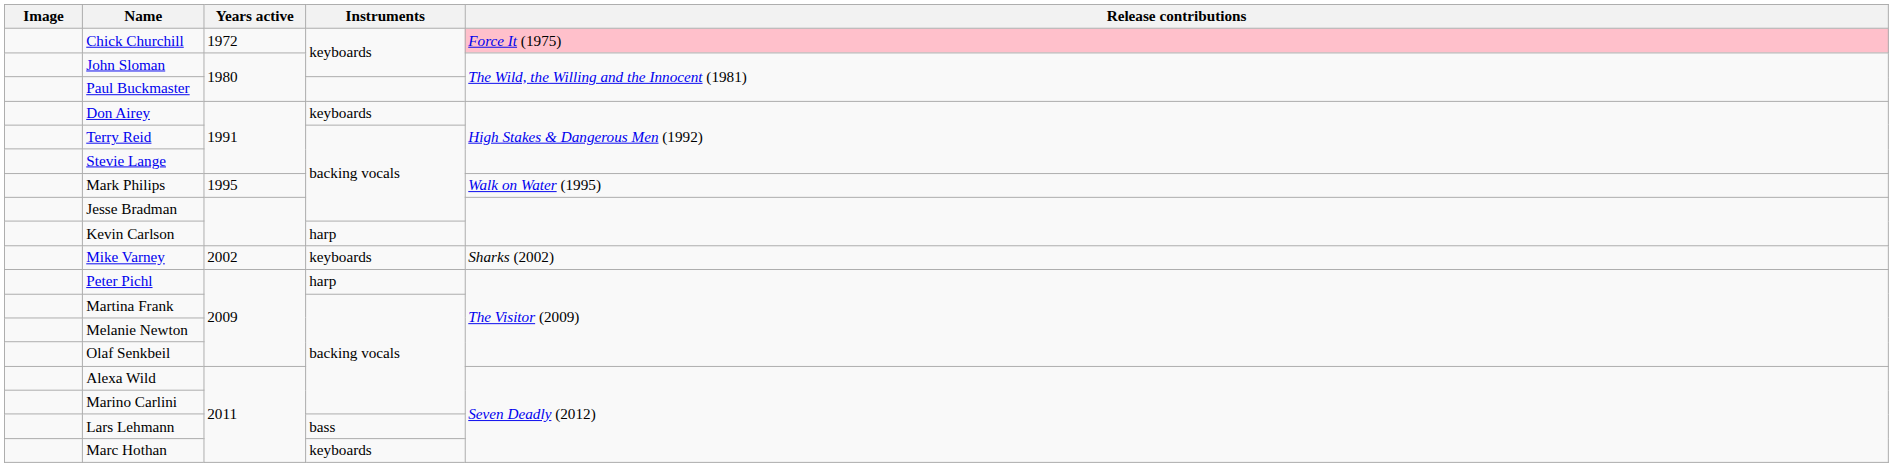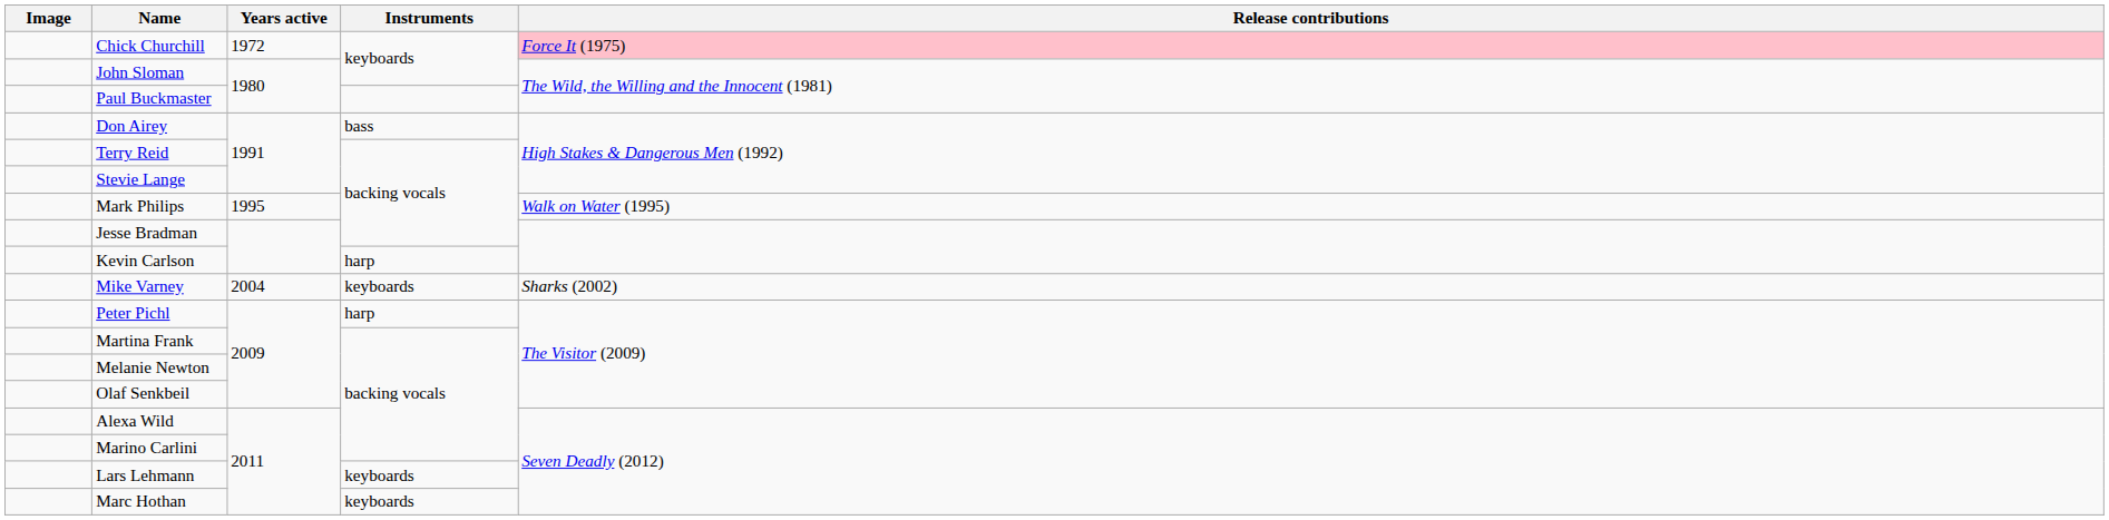Don Airey | Instruments: keyboards -> bass
Mike Varney | Years active: 2002 -> 2004
Lars Lehmann | Instruments: bass -> keyboards
